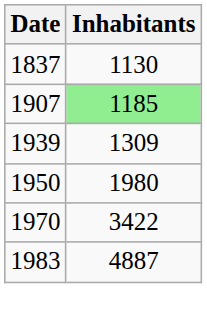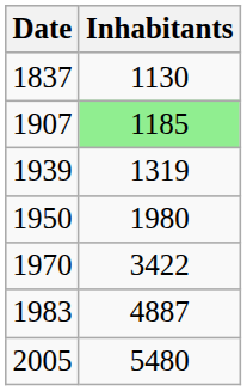1939 | Inhabitants: 1309 -> 1319
+ row: 2005 | 5480
